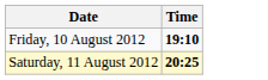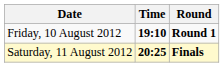+ column: Round | Round 1 | Finals
